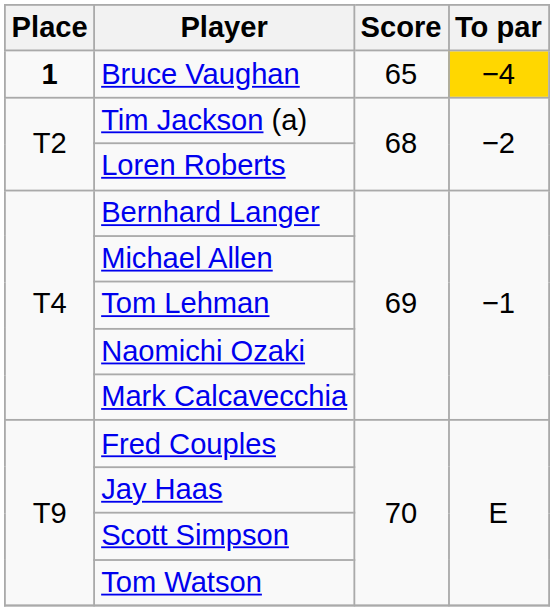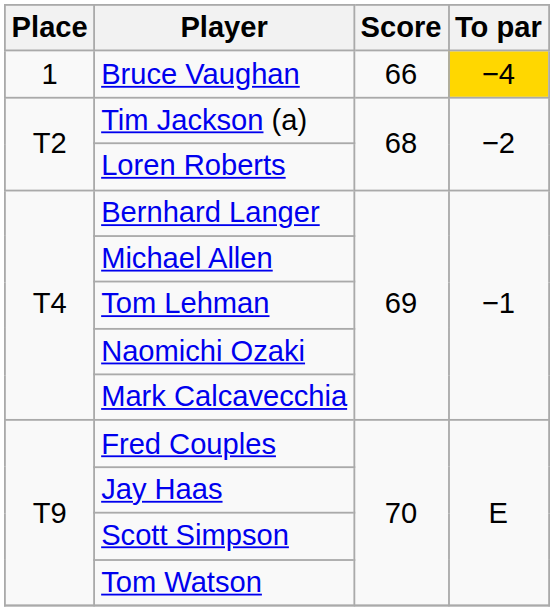Bruce Vaughan | Place: bold -> normal
Bruce Vaughan | Score: 65 -> 66
